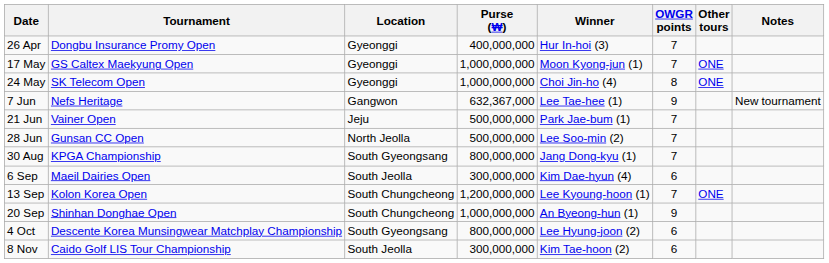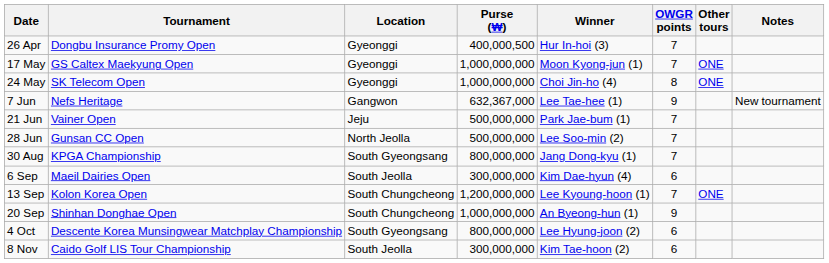26 Apr | Purse (₩): 400,000,000 -> 400,000,500
